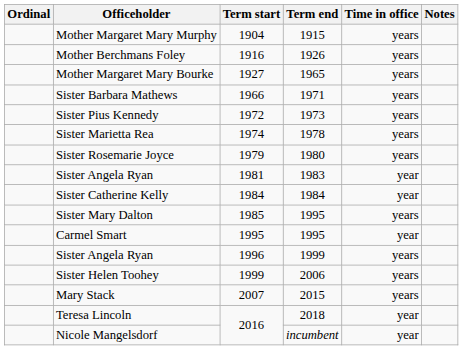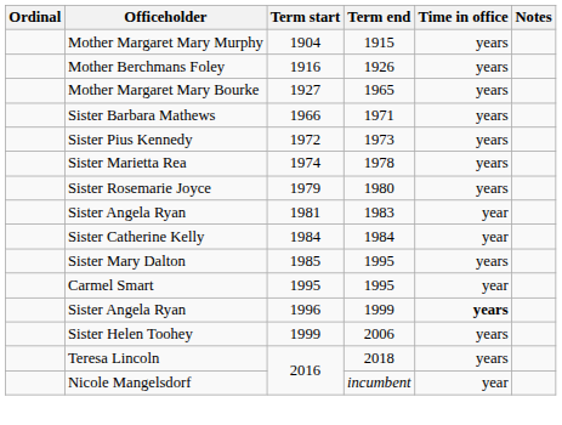Sister Angela Ryan / 1996 | Time in office: normal -> bold
- row: Mary Stack | 2007 | 2015 | years
Teresa Lincoln | Time in office: year -> years
